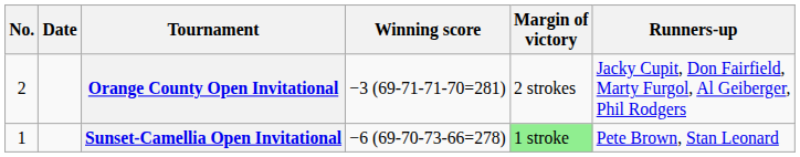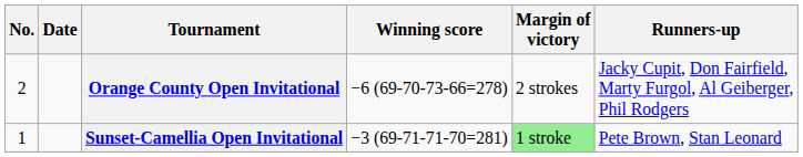Orange County Open Invitational | Winning score: −3 (69-71-71-70=281) -> −6 (69-70-73-66=278)
Sunset-Camellia Open Invitational | Winning score: −6 (69-70-73-66=278) -> −3 (69-71-71-70=281)
